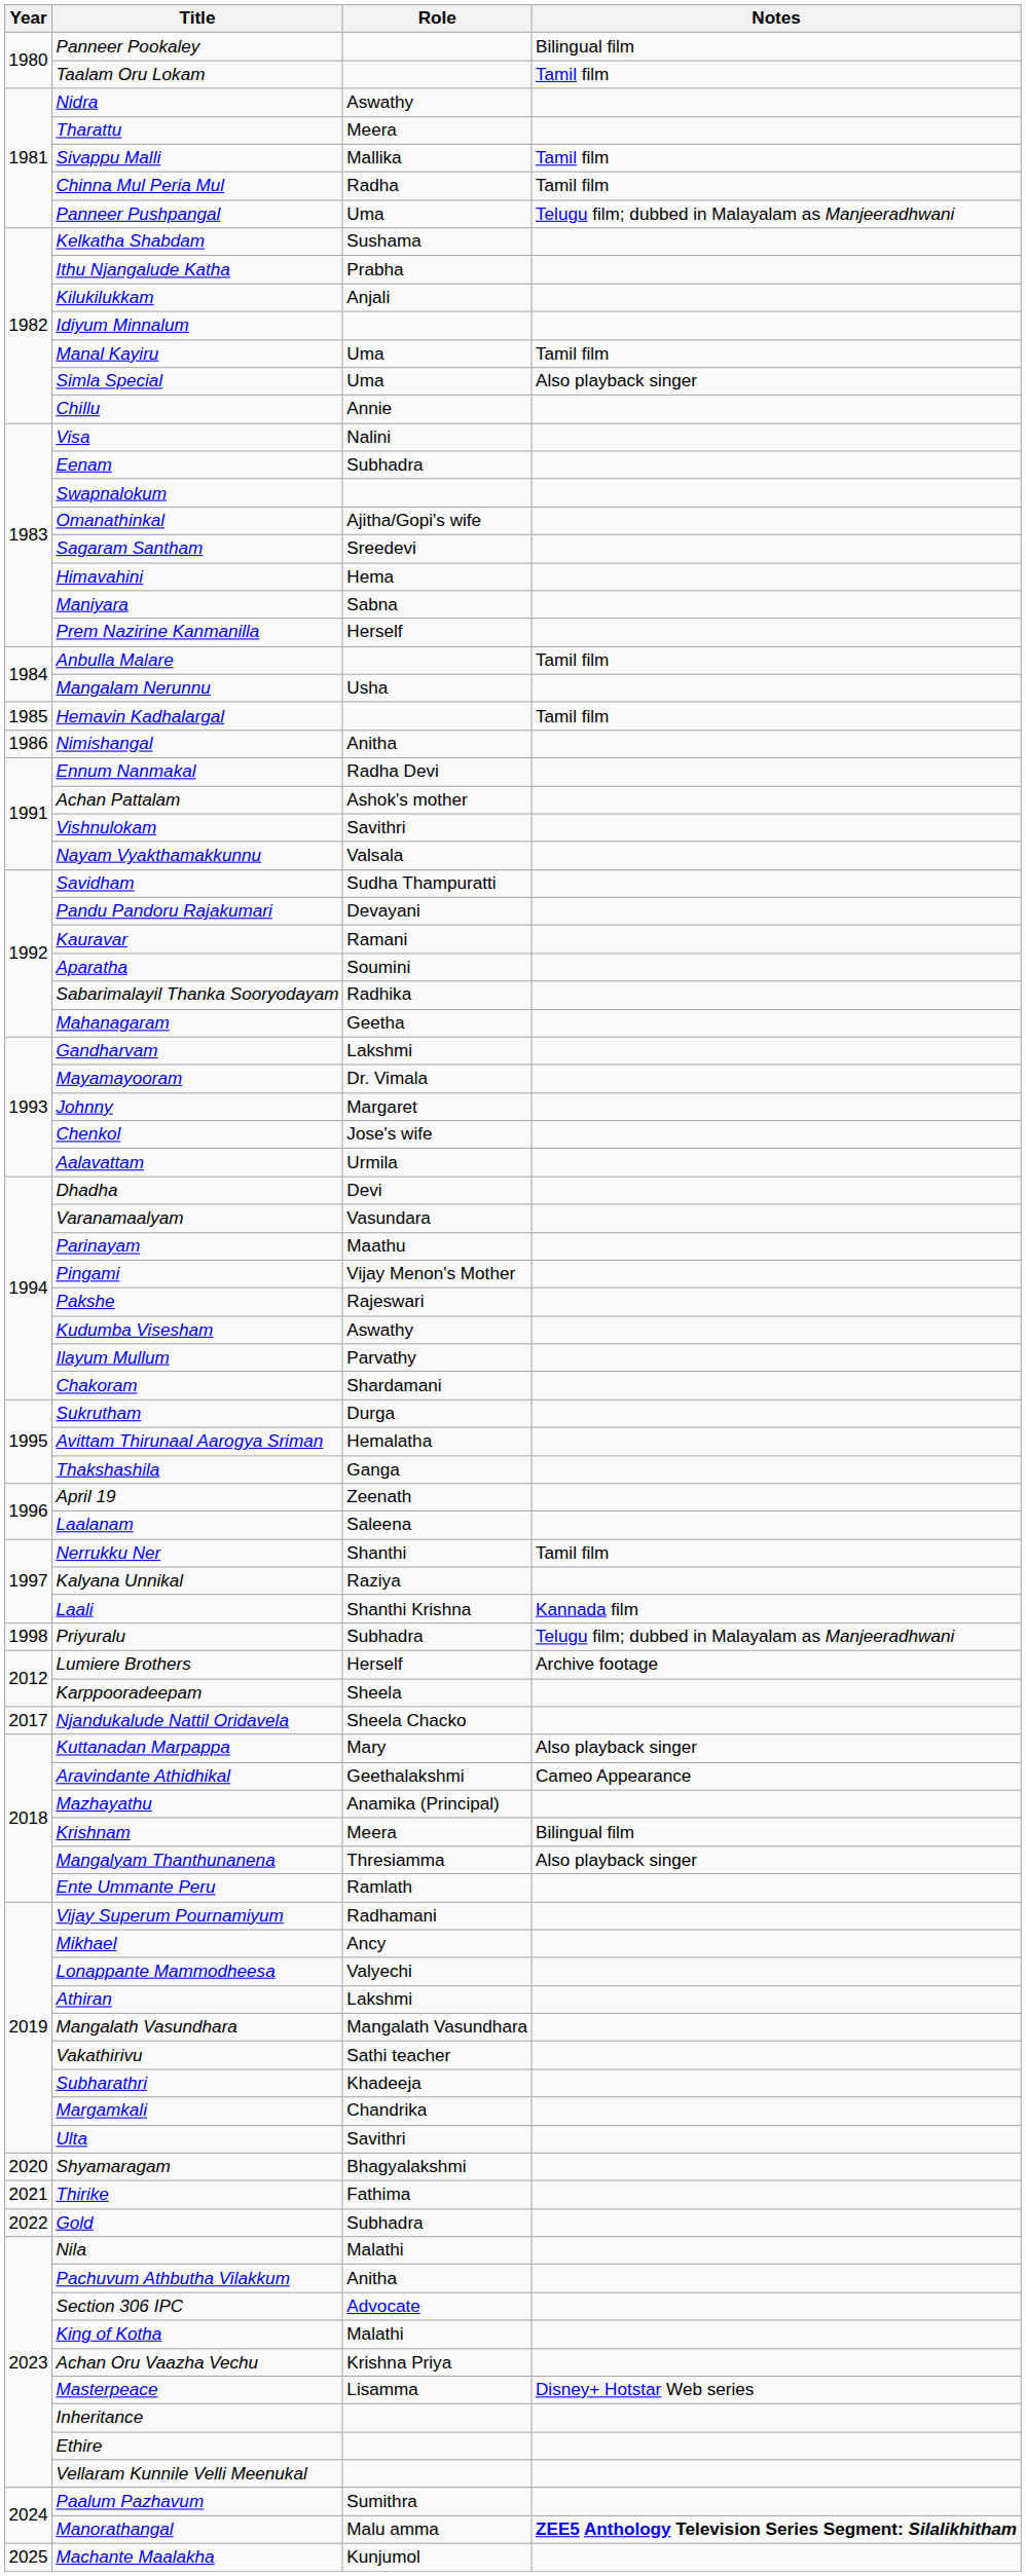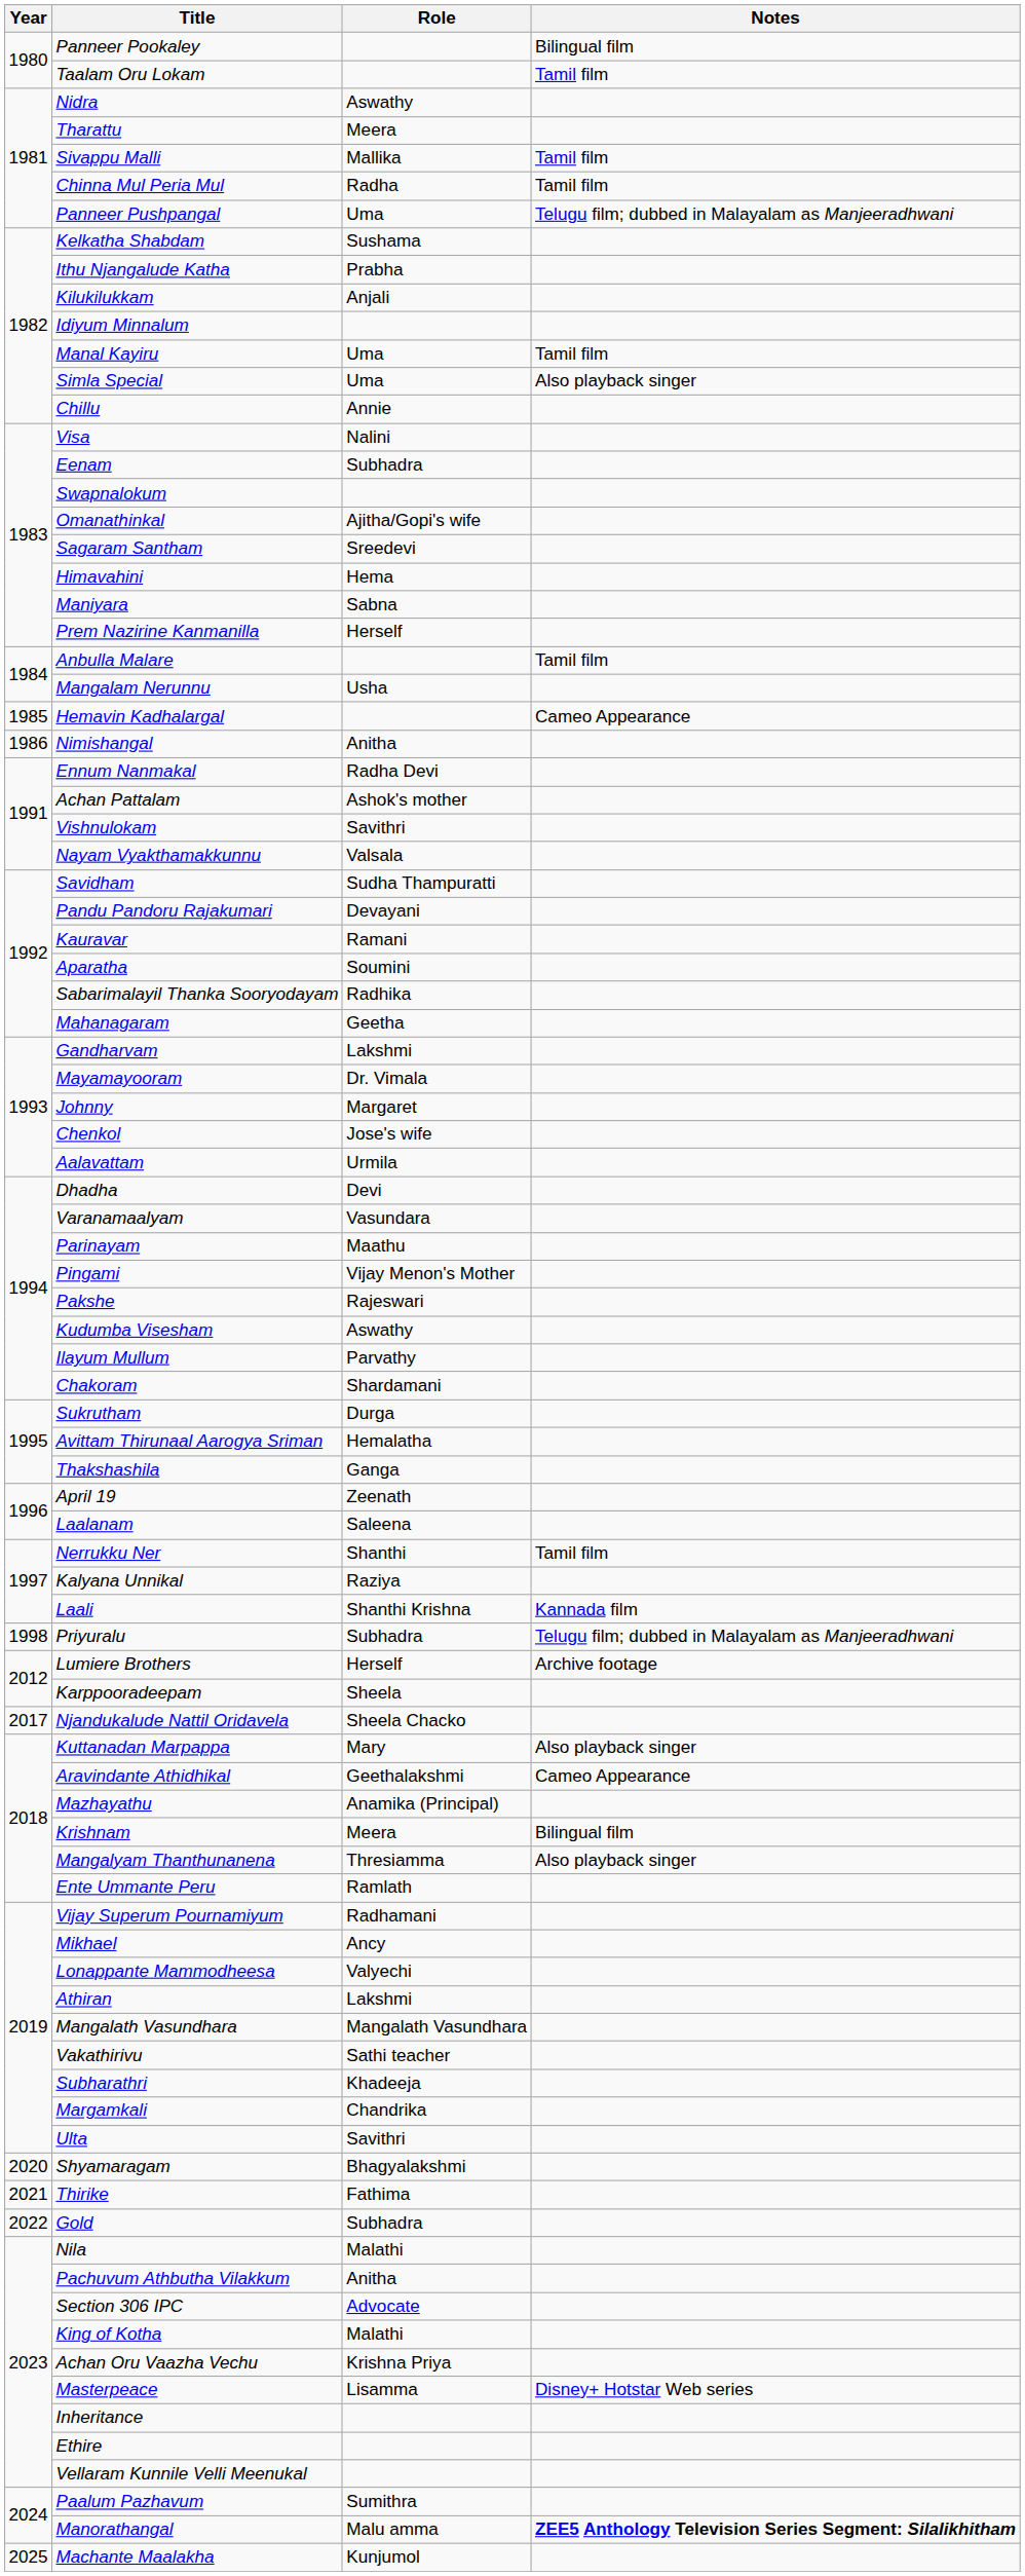Hemavin Kadhalargal | Notes: Tamil film -> Cameo Appearance
